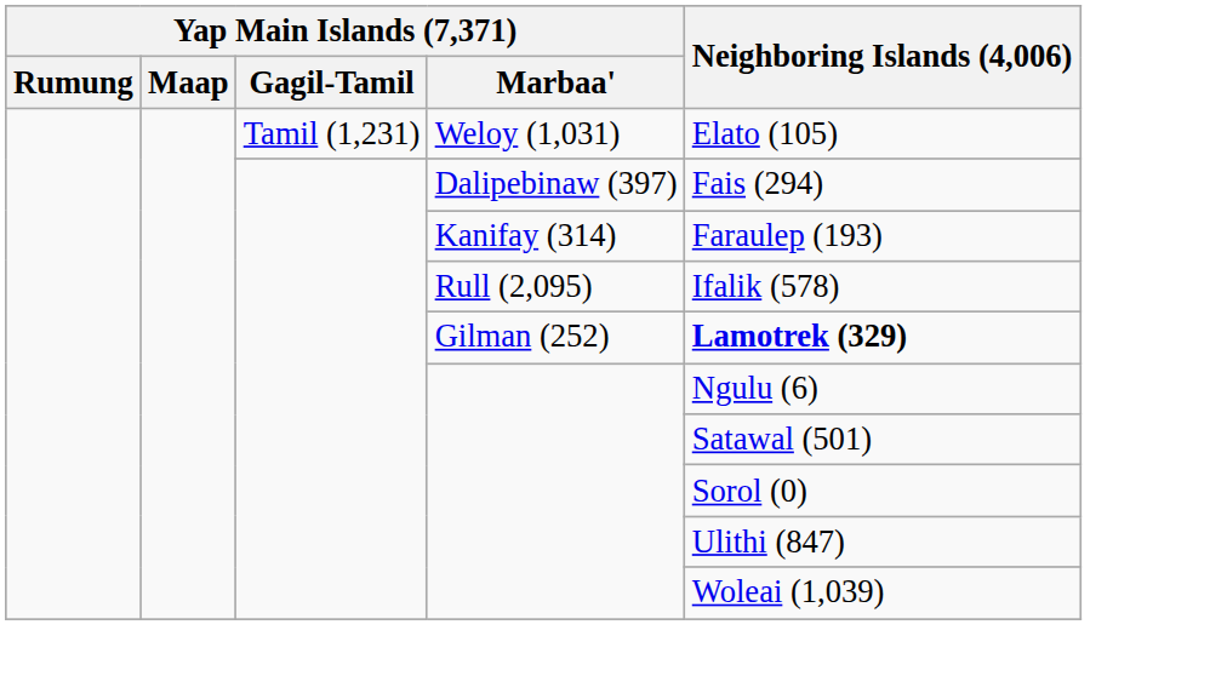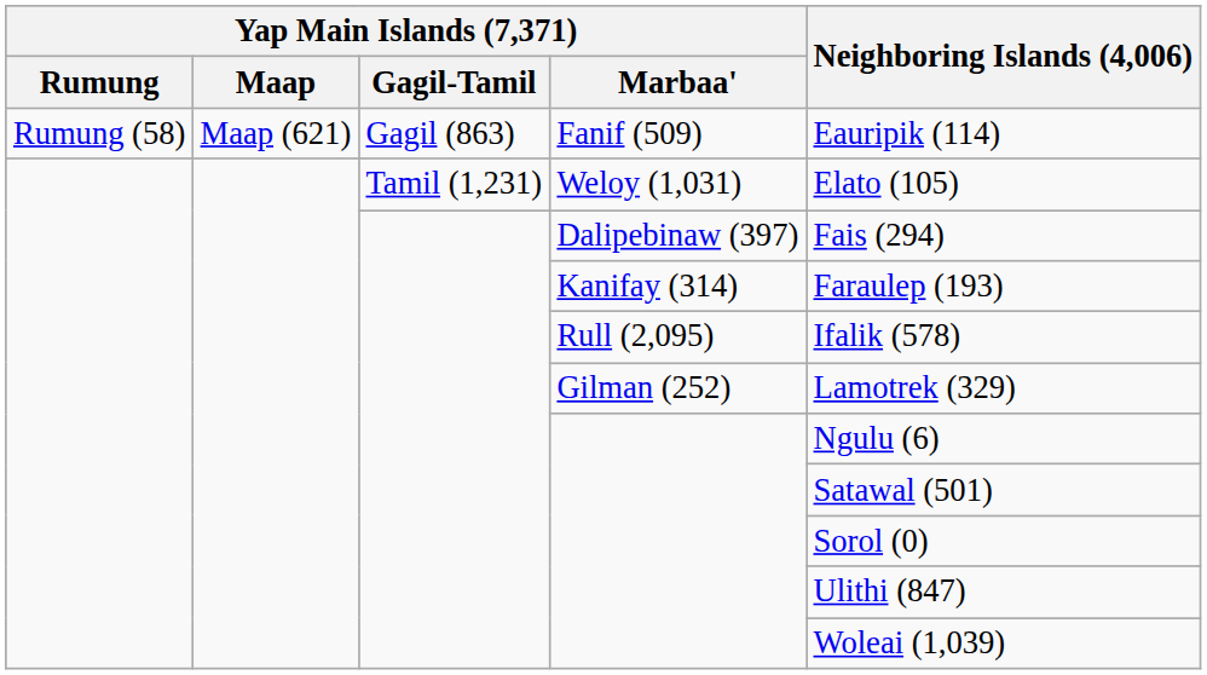+ row: Rumung (58) | Maap (621) | Gagil (863) | Fanif (509) | Eauripik (114)
Gilman (252) | Neighboring Islands (4,006): bold -> normal
